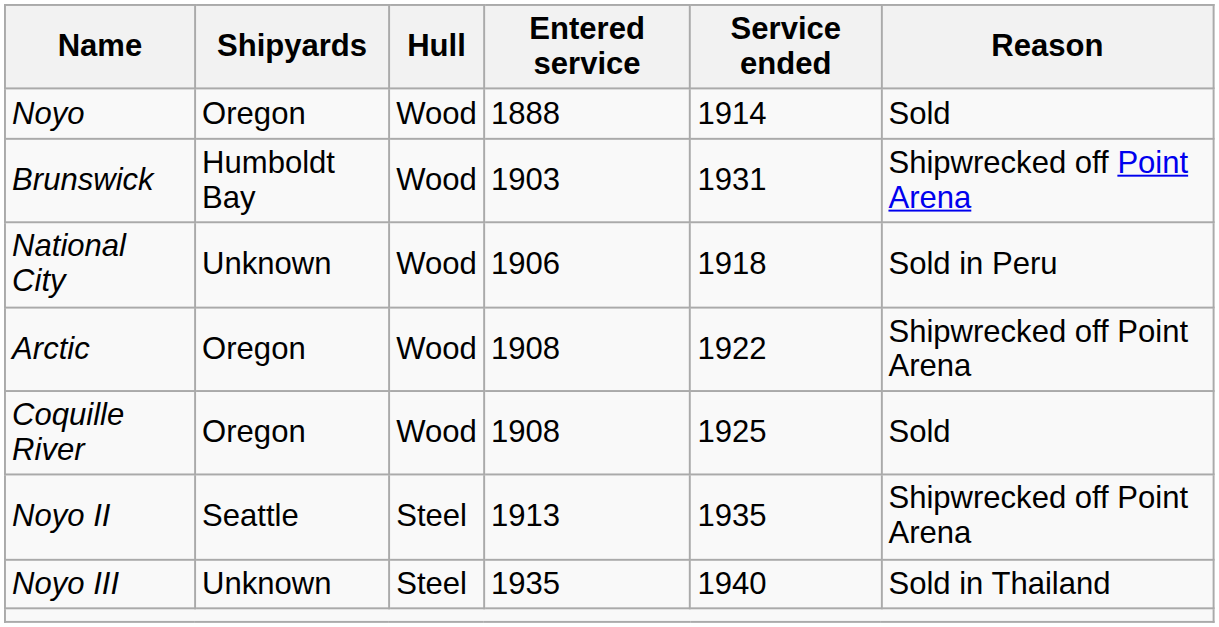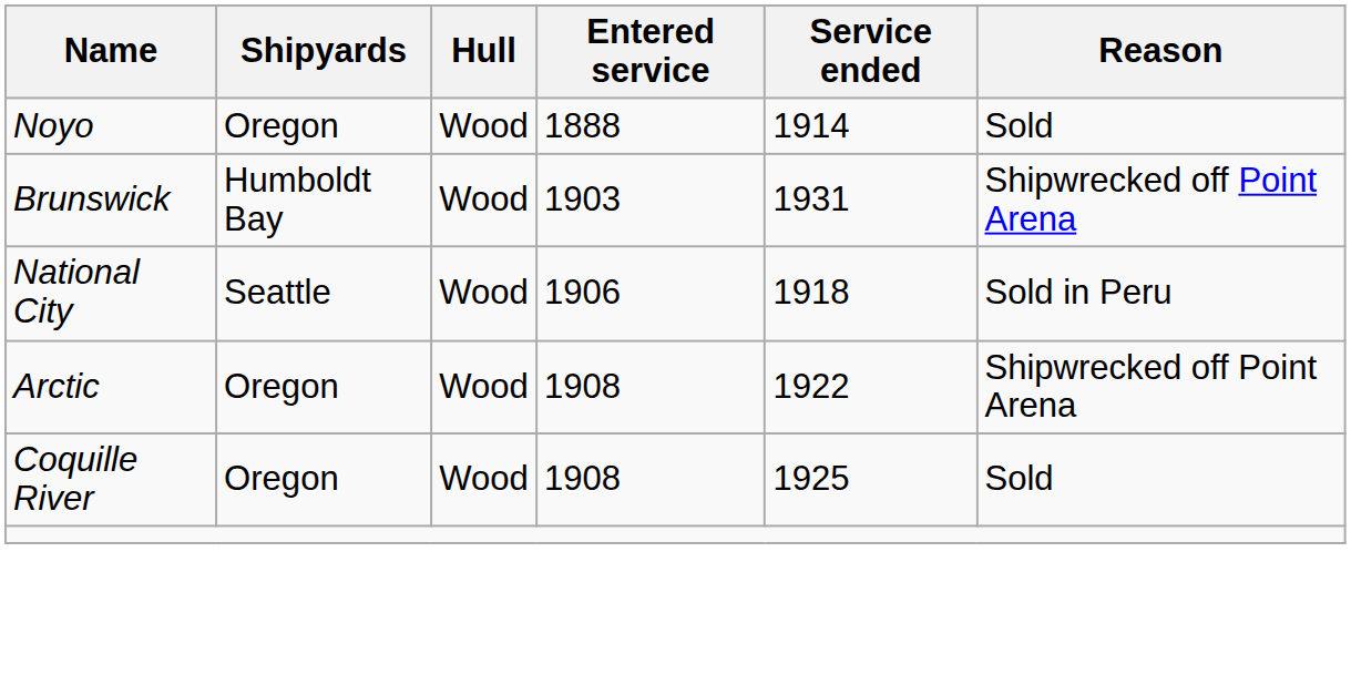National City | Shipyards: Unknown -> Seattle
- row: Noyo II | Seattle | Steel | 1913 | 1935 | Shipwrecked off Point Arena
- row: Noyo III | Unknown | Steel | 1935 | 1940 | Sold in Thailand
